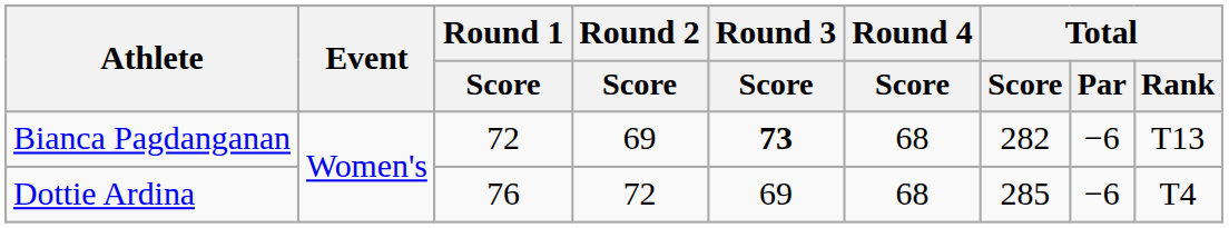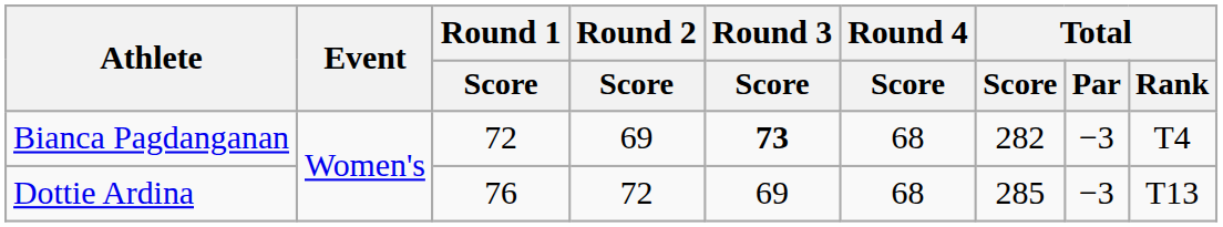Bianca Pagdanganan | Total / Par: −6 -> −3
Bianca Pagdanganan | Total / Rank: T13 -> T4
Dottie Ardina | Total / Par: −6 -> −3
Dottie Ardina | Total / Rank: T4 -> T13
